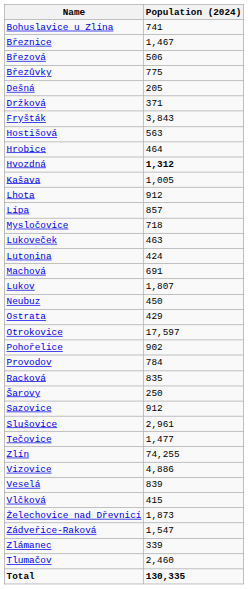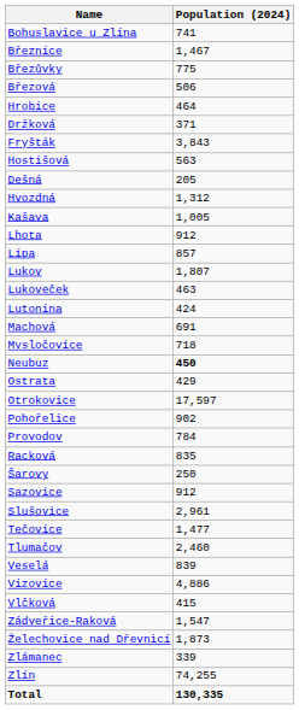rows swapped: Březová <-> Březůvky
rows swapped: Dešná <-> Hrobice
Hvozdná | Population (2024): bold -> normal
rows swapped: Lukov <-> Mysločovice
Neubuz | Population (2024): normal -> bold
rows swapped: Tlumačov <-> Zlín
rows swapped: Veselá <-> Vizovice
rows swapped: Zádveřice-Raková <-> Želechovice nad Dřevnicí
